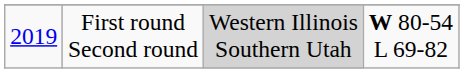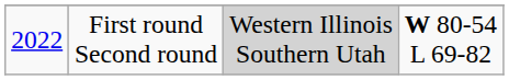First round Second round | column 1: 2019 -> 2022
